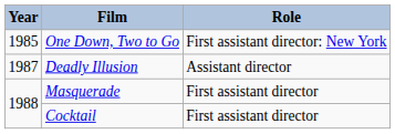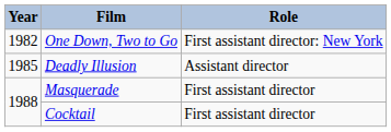One Down, Two to Go | Year: 1985 -> 1982
Deadly Illusion | Year: 1987 -> 1985
